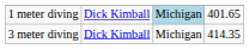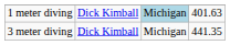1 meter diving | column 4: 401.65 -> 401.63
3 meter diving | column 4: 414.35 -> 441.35
